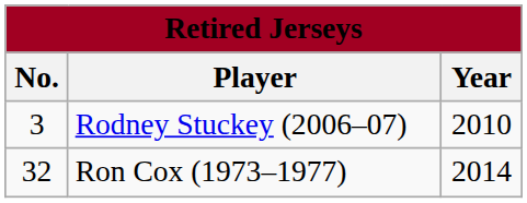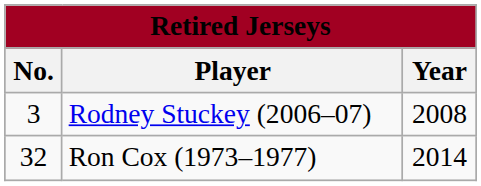Rodney Stuckey (2006–07) | Year: 2010 -> 2008
